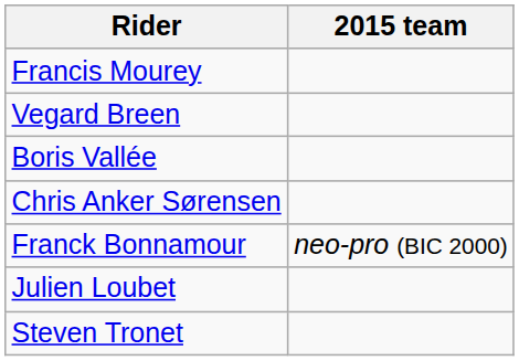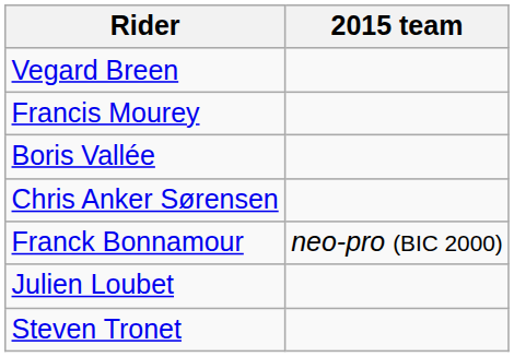rows swapped: Vegard Breen <-> Francis Mourey
